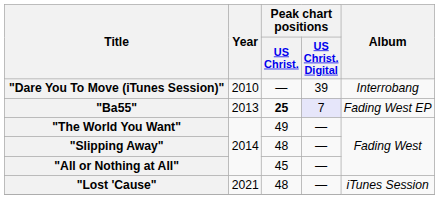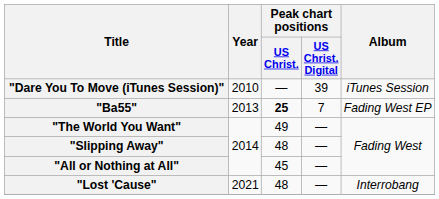"Dare You To Move (iTunes Session)" | Album: Interrobang -> iTunes Session
"Ba55" | Peak chart positions / US Christ. Digital: lavender background -> no background
"Lost 'Cause" | Album: iTunes Session -> Interrobang
